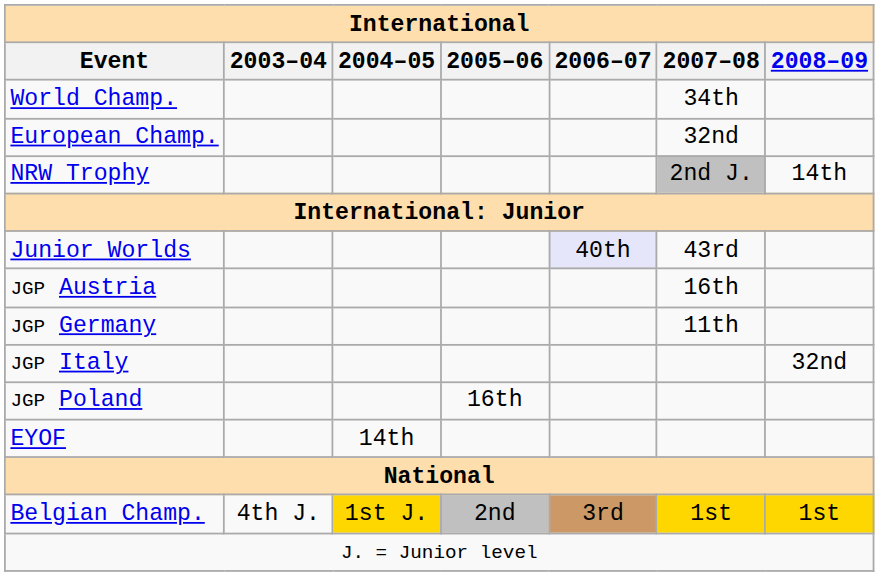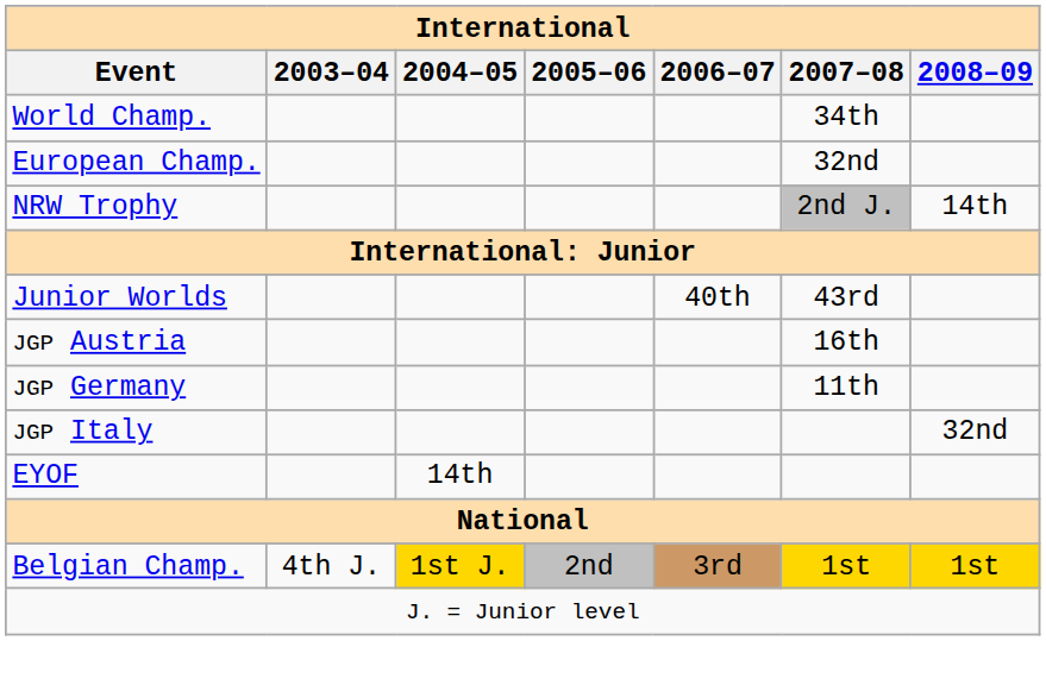Junior Worlds | 2006–07: lavender background -> no background
- row: JGP Poland | 16th
